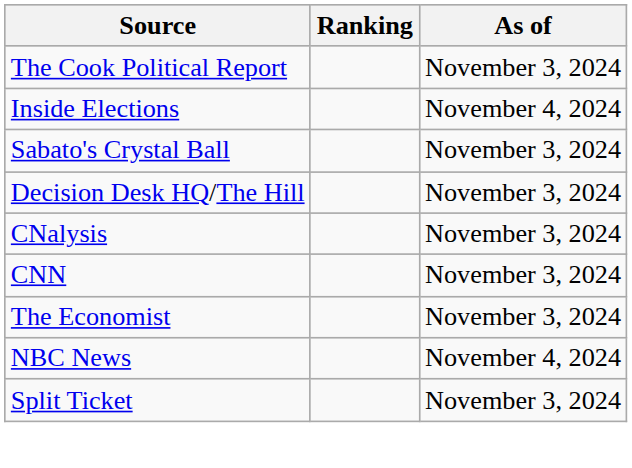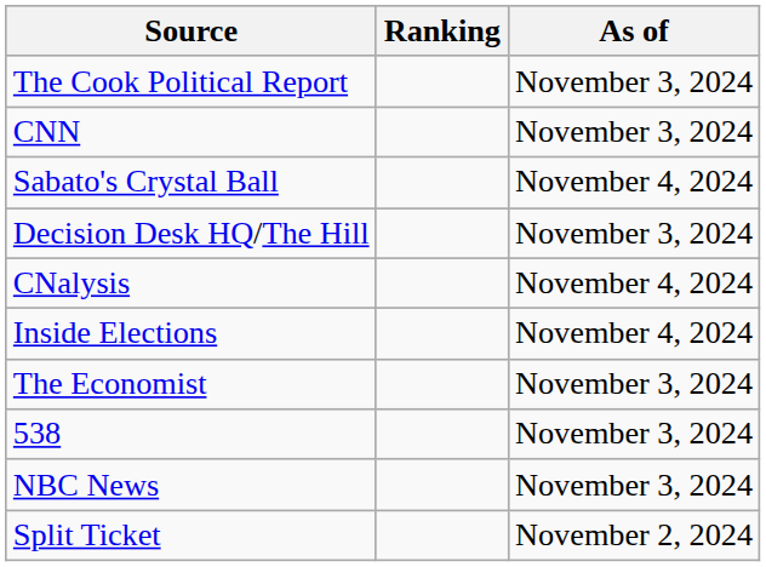rows swapped: Inside Elections <-> CNN
Sabato's Crystal Ball | As of: November 3, 2024 -> November 4, 2024
CNalysis | As of: November 3, 2024 -> November 4, 2024
+ row: 538 | November 3, 2024
NBC News | As of: November 4, 2024 -> November 3, 2024
Split Ticket | As of: November 3, 2024 -> November 2, 2024
